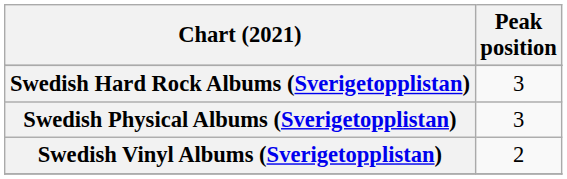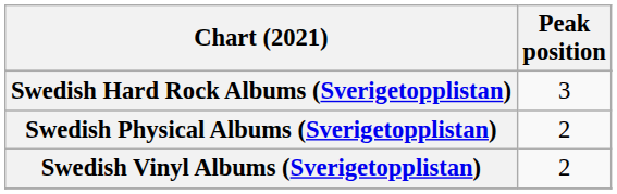Swedish Physical Albums (Sverigetopplistan) | Peak position: 3 -> 2
